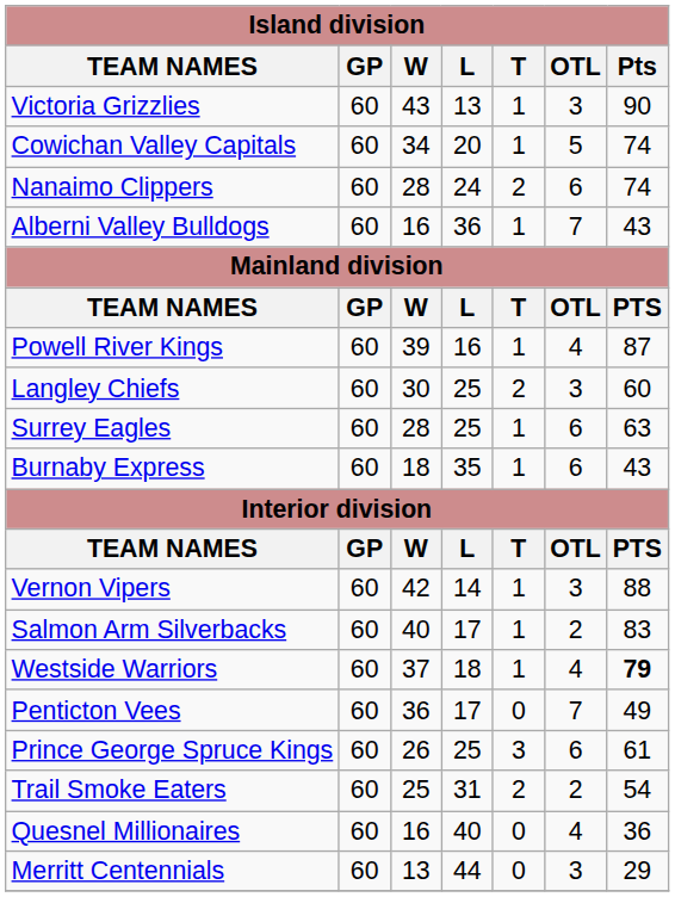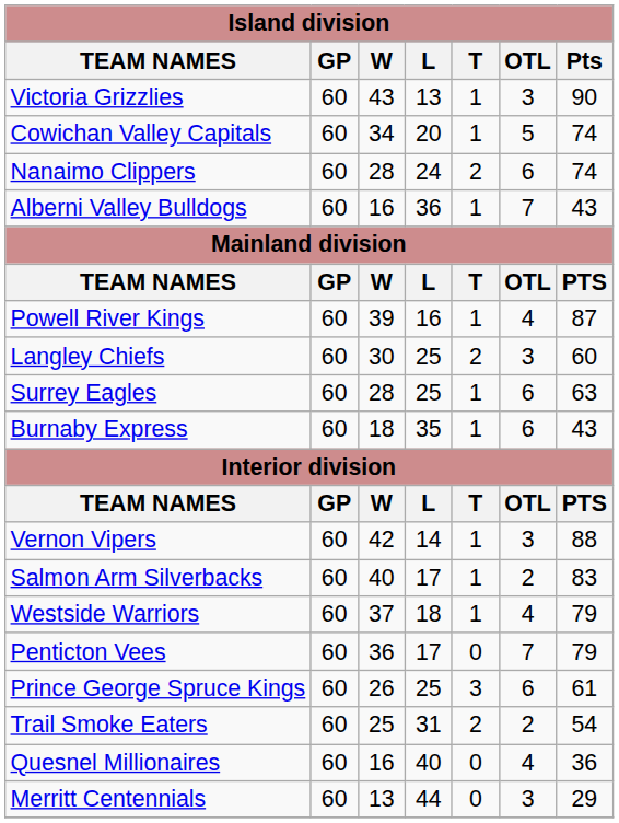Westside Warriors | Pts: bold -> normal
Penticton Vees | Pts: 49 -> 79
